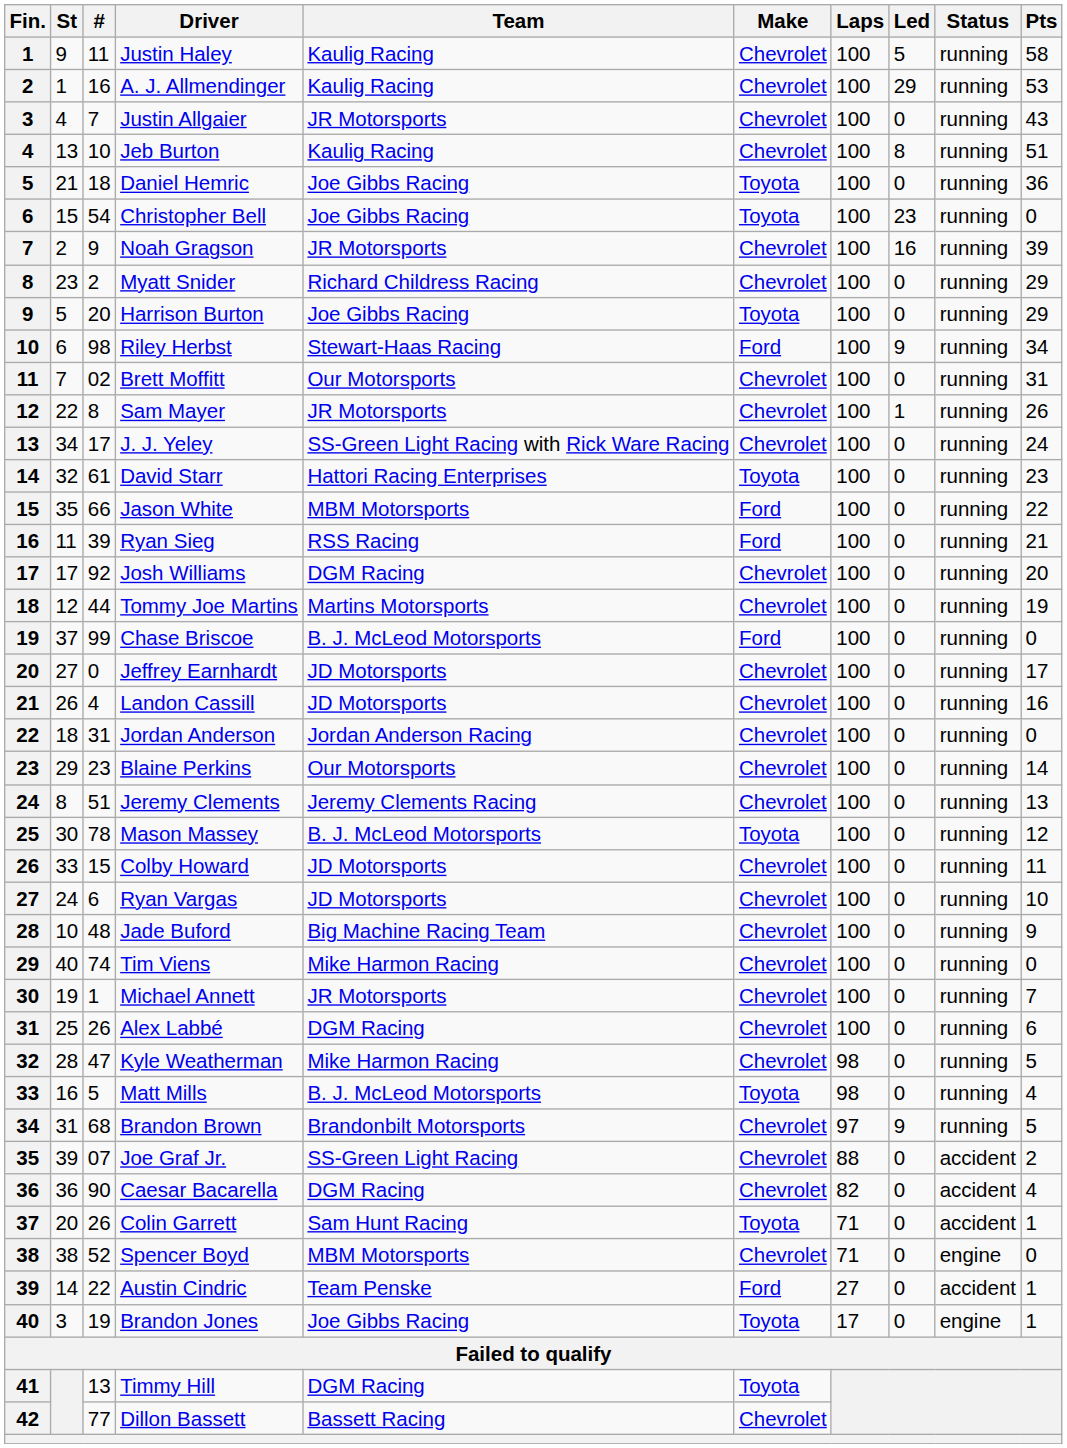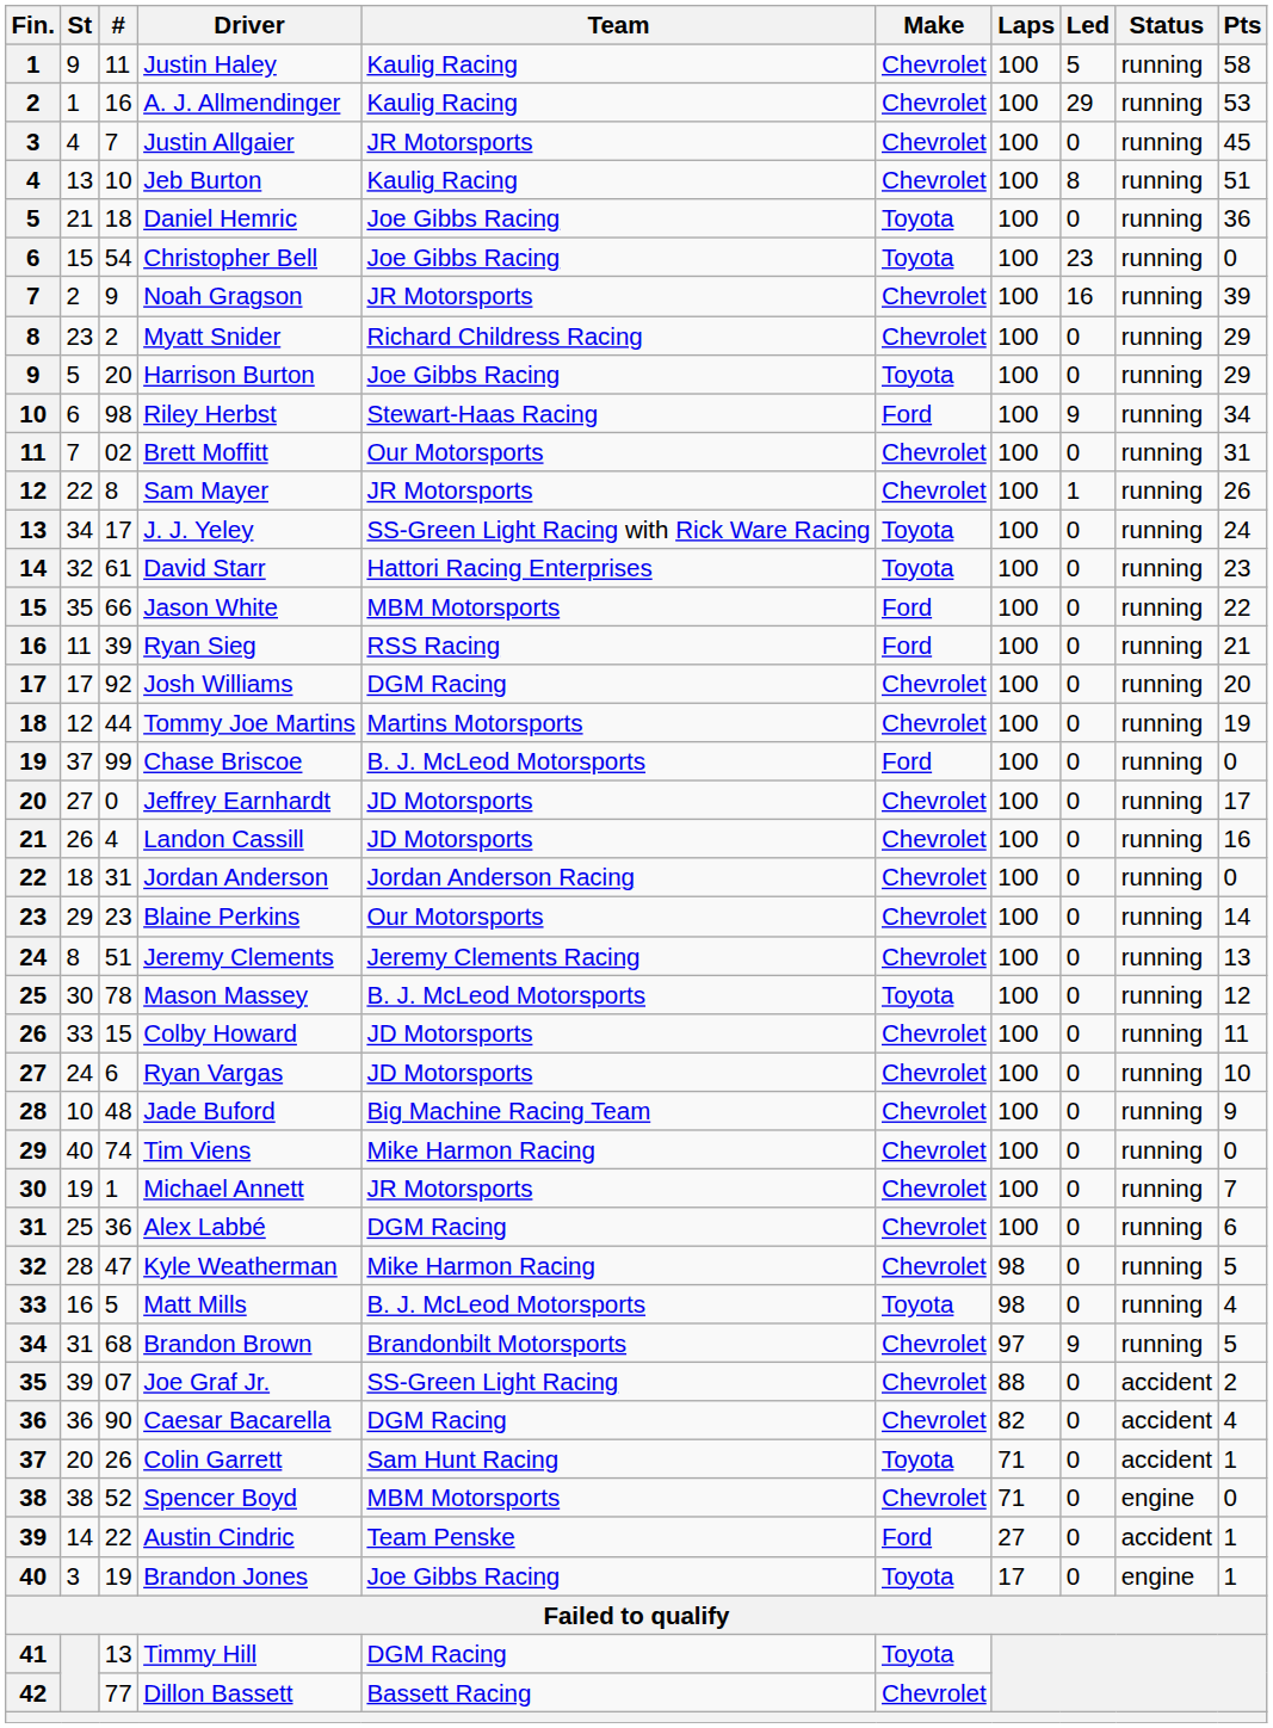Justin Allgaier | Pts: 43 -> 45
J. J. Yeley | Make: Chevrolet -> Toyota
Alex Labbé | #: 26 -> 36
